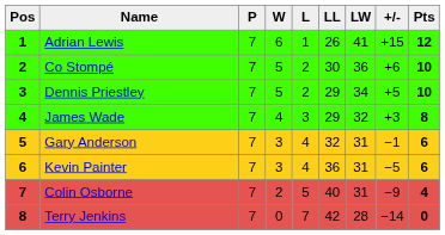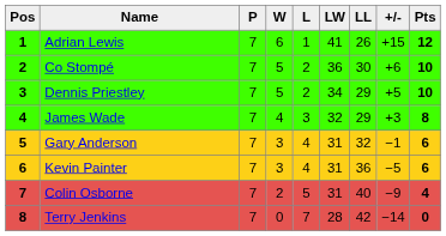columns swapped: LW <-> LL
